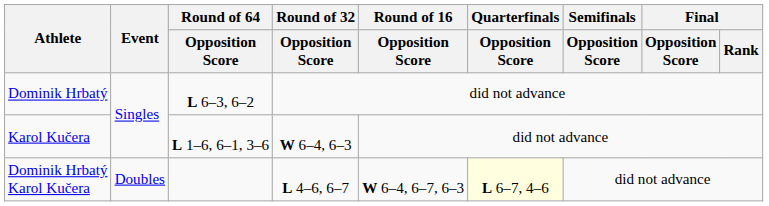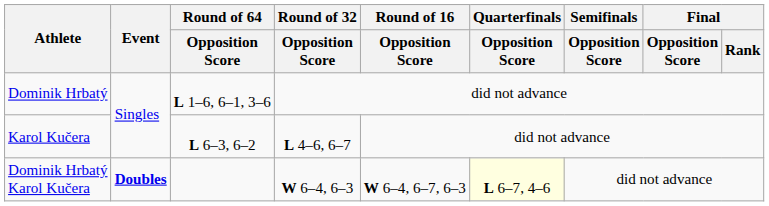Dominik Hrbatý | Round of 64 / Opposition Score: L 6–3, 6–2 -> L 1–6, 6–1, 3–6
Karol Kučera | Round of 64 / Opposition Score: L 1–6, 6–1, 3–6 -> L 6–3, 6–2
Karol Kučera | Round of 32 / Opposition Score: W 6–4, 6–3 -> L 4–6, 6–7
Dominik Hrbatý Karol Kučera | Event: normal -> bold
Dominik Hrbatý Karol Kučera | Round of 32 / Opposition Score: L 4–6, 6–7 -> W 6–4, 6–3
